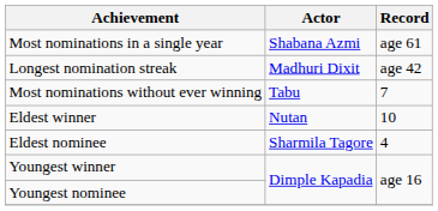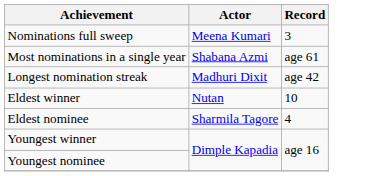+ row: Nominations full sweep | Meena Kumari | 3
- row: Most nominations without ever winning | Tabu | 7
